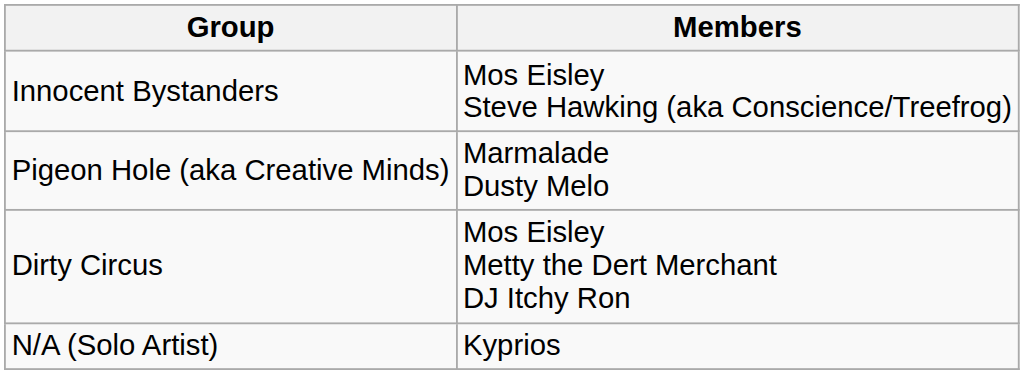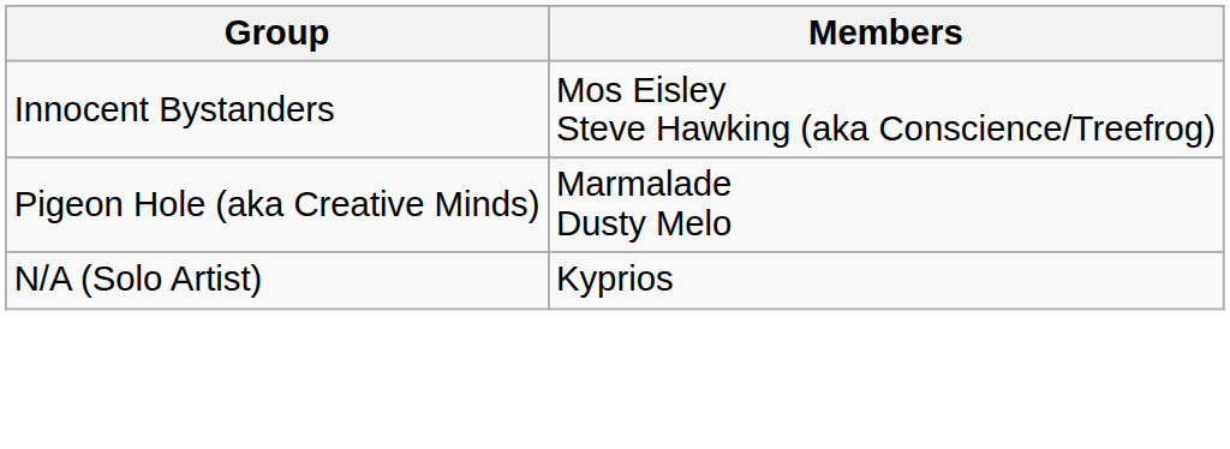- row: Dirty Circus | Mos Eisley Metty the Dert Merchant DJ Itchy Ron
